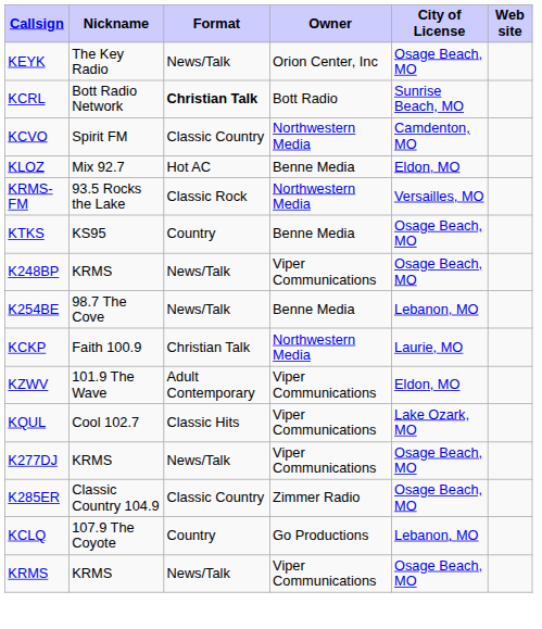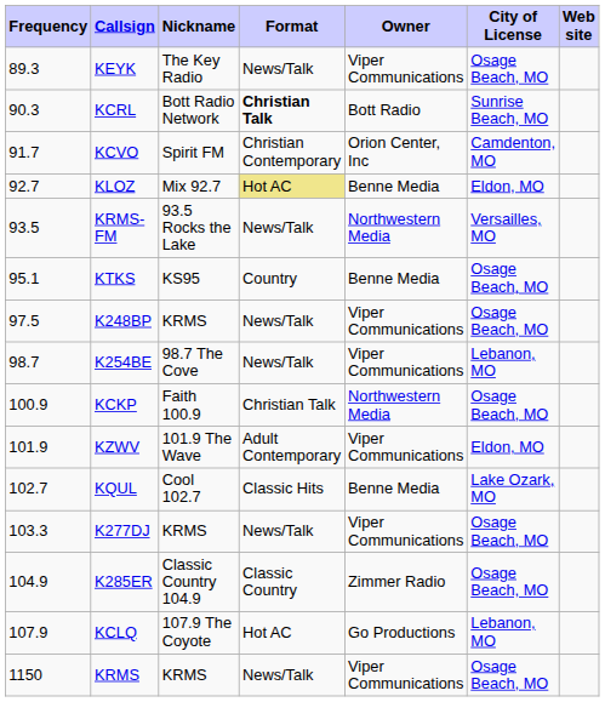+ column: Frequency | 89.3 | 90.3 | 91.7 | 92.7 | 93.5 | 95.1 | 97.5 | 98.7 | 100.9 | 101.9 | 102.7 | 103.3 | 104.9 | 107.9 | 1150
KEYK | Owner: Orion Center, Inc -> Viper Communications
KCVO | Format: Classic Country -> Christian Contemporary
KCVO | Owner: Northwestern Media -> Orion Center, Inc
KLOZ | Format: no background -> khaki background
KRMS-FM | Format: Classic Rock -> News/Talk
K254BE | Owner: Benne Media -> Viper Communications
KCKP | City of License: Laurie, MO -> Osage Beach, MO
KQUL | Owner: Viper Communications -> Benne Media
KCLQ | Format: Country -> Hot AC
